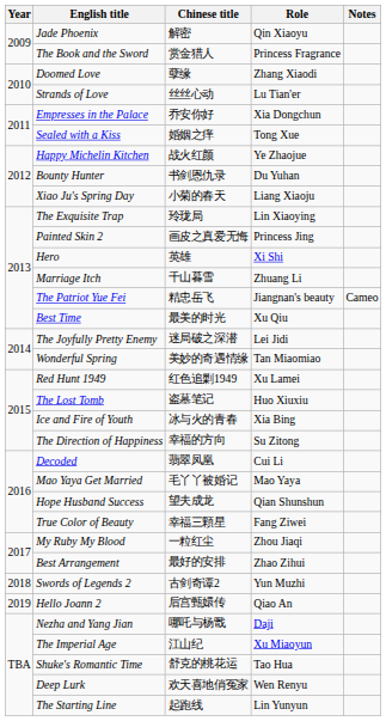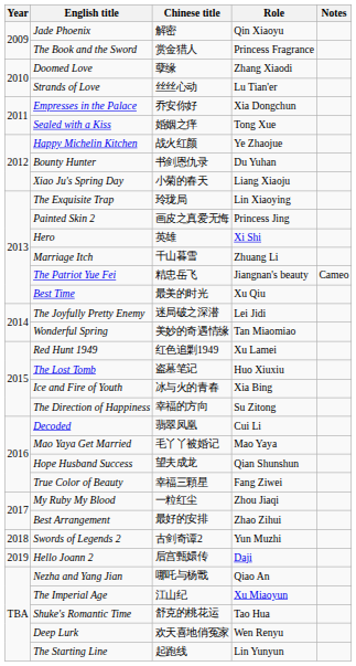Hello Joann 2 | Role: Qiao An -> Daji
Nezha and Yang Jian | Role: Daji -> Qiao An
